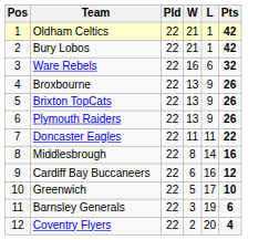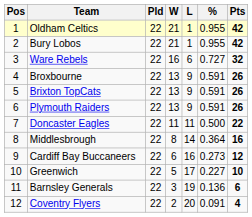+ column: % | 0.955 | 0.955 | 0.727 | 0.591 | 0.591 | 0.591 | 0.500 | 0.364 | 0.273 | 0.227 | 0.136 | 0.091
